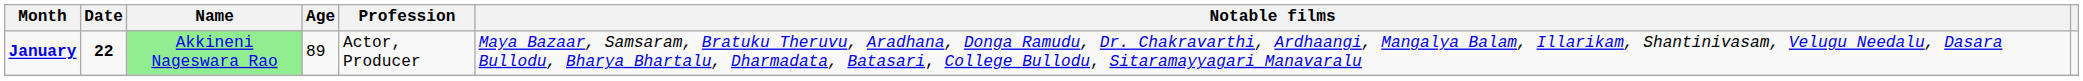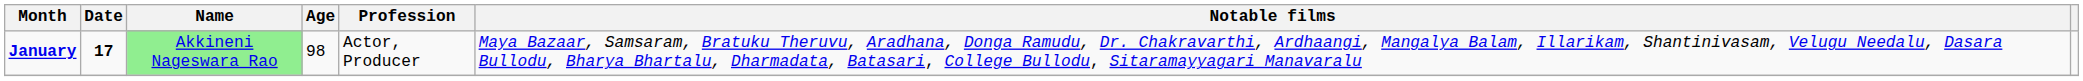January | Date: 22 -> 17
January | Age: 89 -> 98
